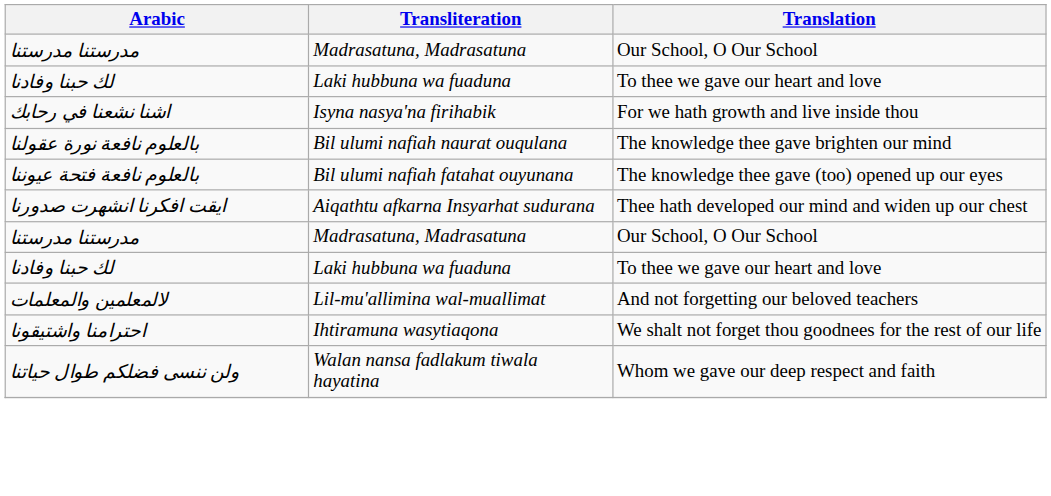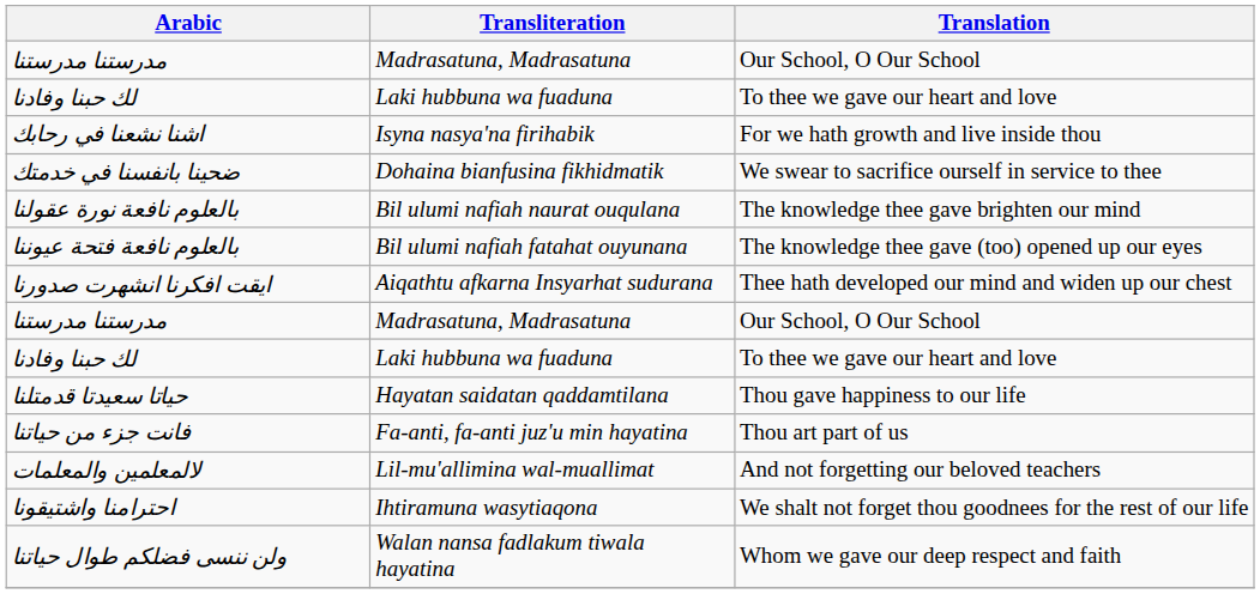+ row: ضحينا بانفسنا في خدمتك | Dohaina bianfusina fikhidmatik | We swear to sacrifice ourself in service to thee
+ row: حياتا سعيدتا قدمتلنا | Hayatan saidatan qaddamtilana | Thou gave happiness to our life
+ row: فانت جزء من حياتنا | Fa-anti, fa-anti juz'u min hayatina | Thou art part of us
